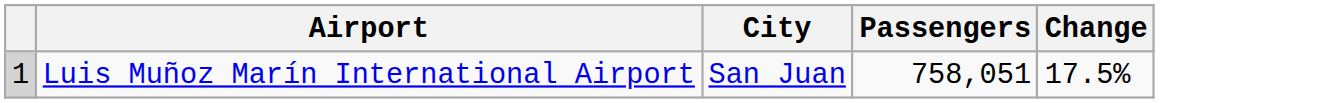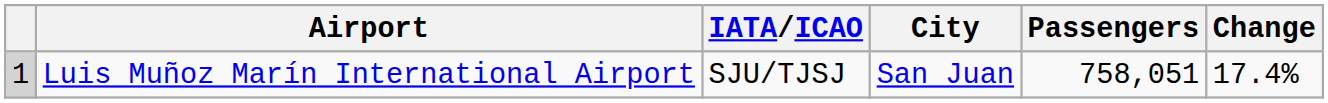+ column: IATA/ICAO | SJU/TJSJ
Luis Muñoz Marín International Airport | Change: 17.5% -> 17.4%
